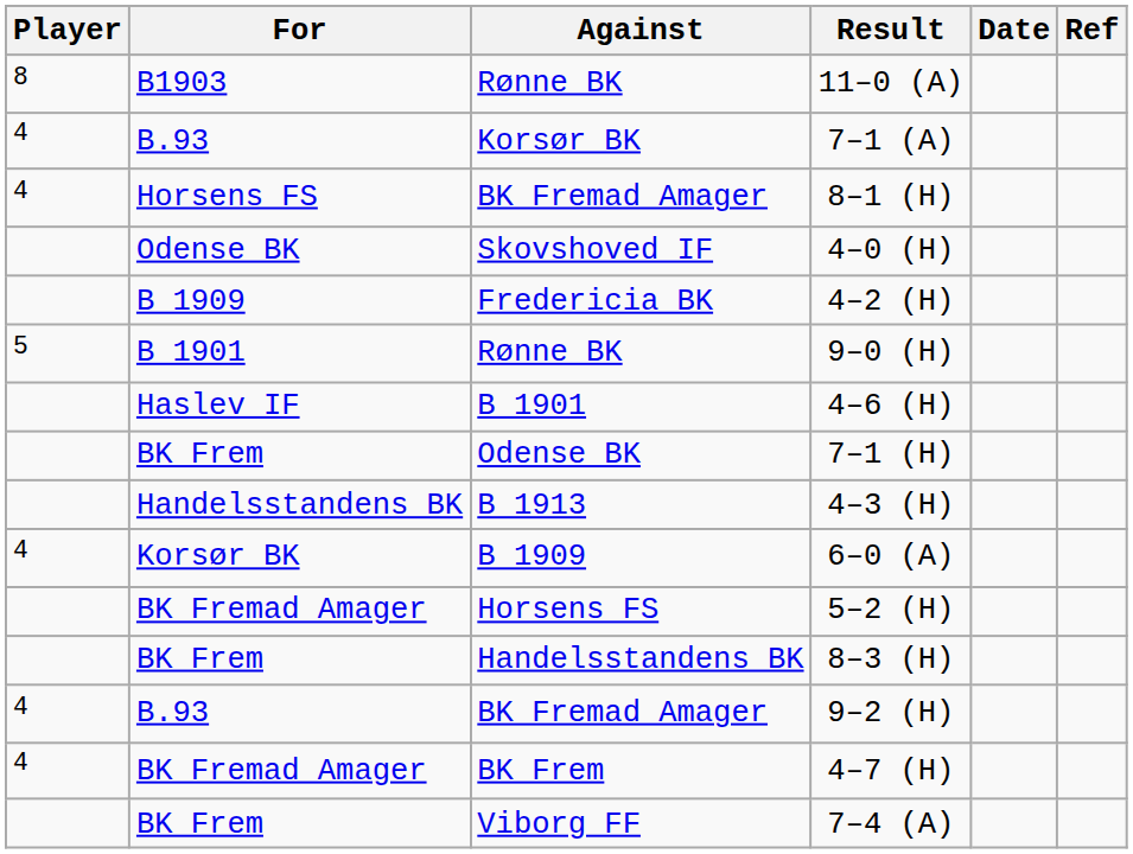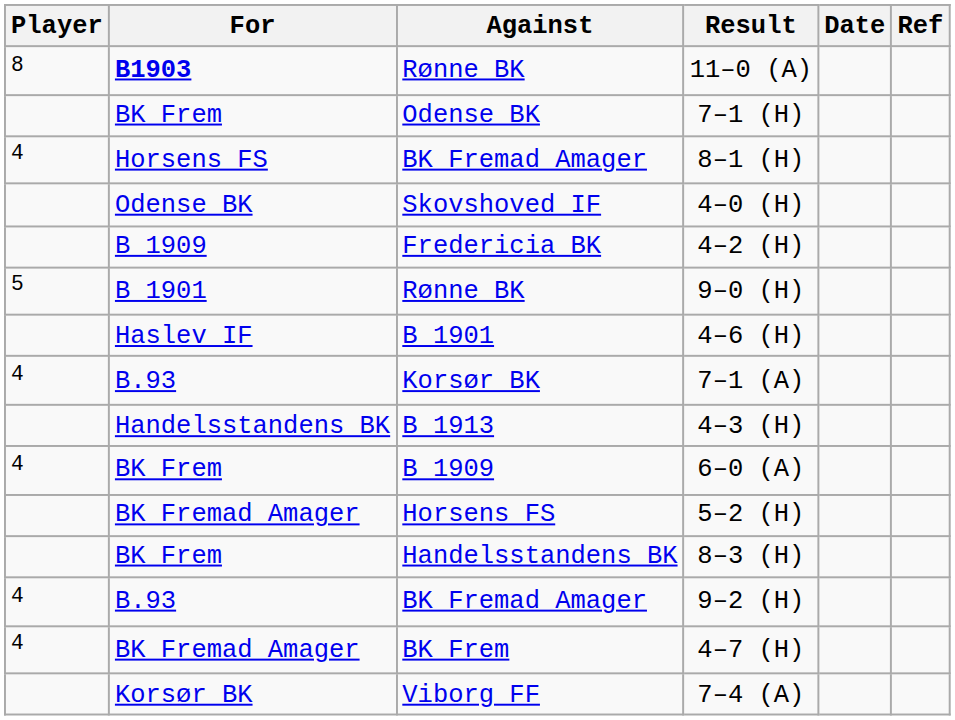11–0 (A) | For: normal -> bold
rows swapped: 7–1 (A) <-> 7–1 (H)
6–0 (A) | For: Korsør BK -> BK Frem
7–4 (A) | For: BK Frem -> Korsør BK
